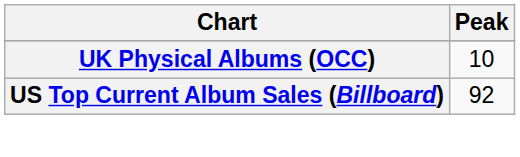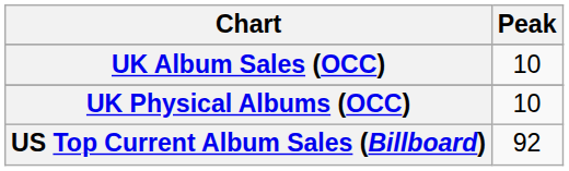+ row: UK Album Sales (OCC) | 10
